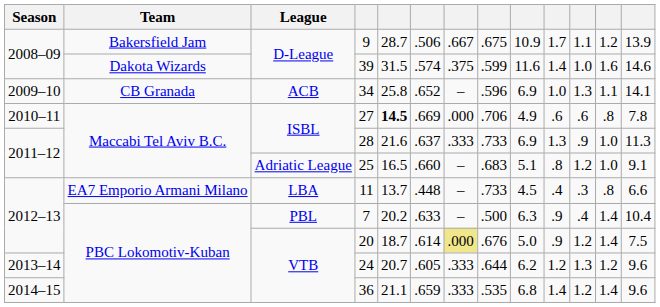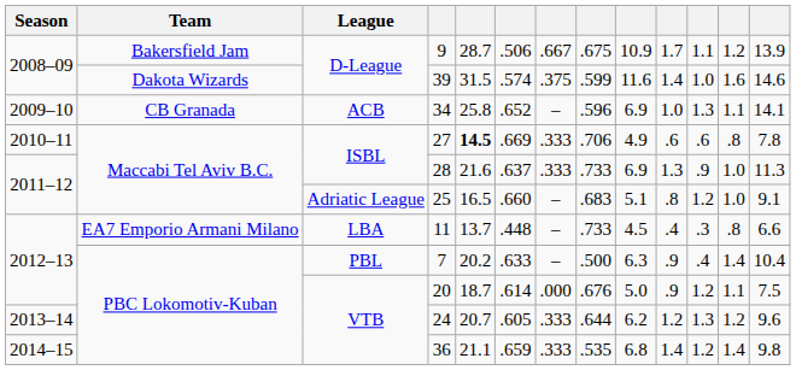27 | column 7: .000 -> .333
20 | column 7: khaki background -> no background
20 | column 12: 1.4 -> 1.1
36 | column 13: 9.6 -> 9.8
